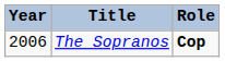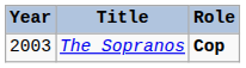The Sopranos | Year: 2006 -> 2003
